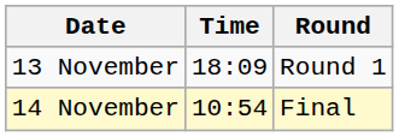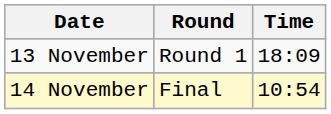columns swapped: Time <-> Round
